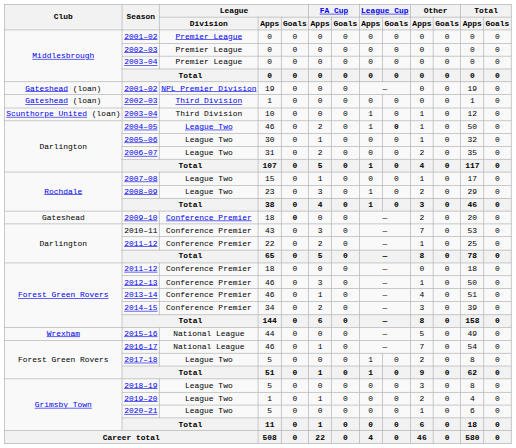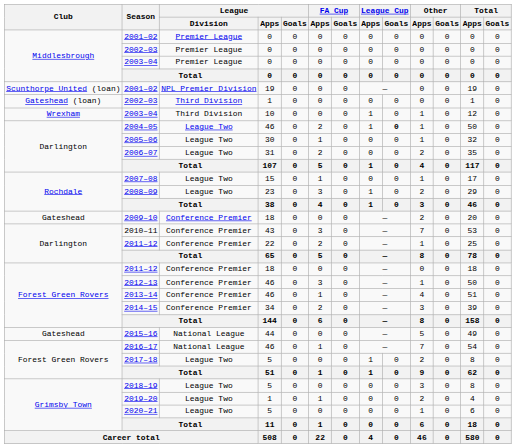2001–02 / 19 | Club: Gateshead (loan) -> Scunthorpe United (loan)
2003–04 / 10 | Club: Scunthorpe United (loan) -> Wrexham
2009–10 | League / Goals: bold -> normal
2015–16 | Club: Wrexham -> Gateshead
